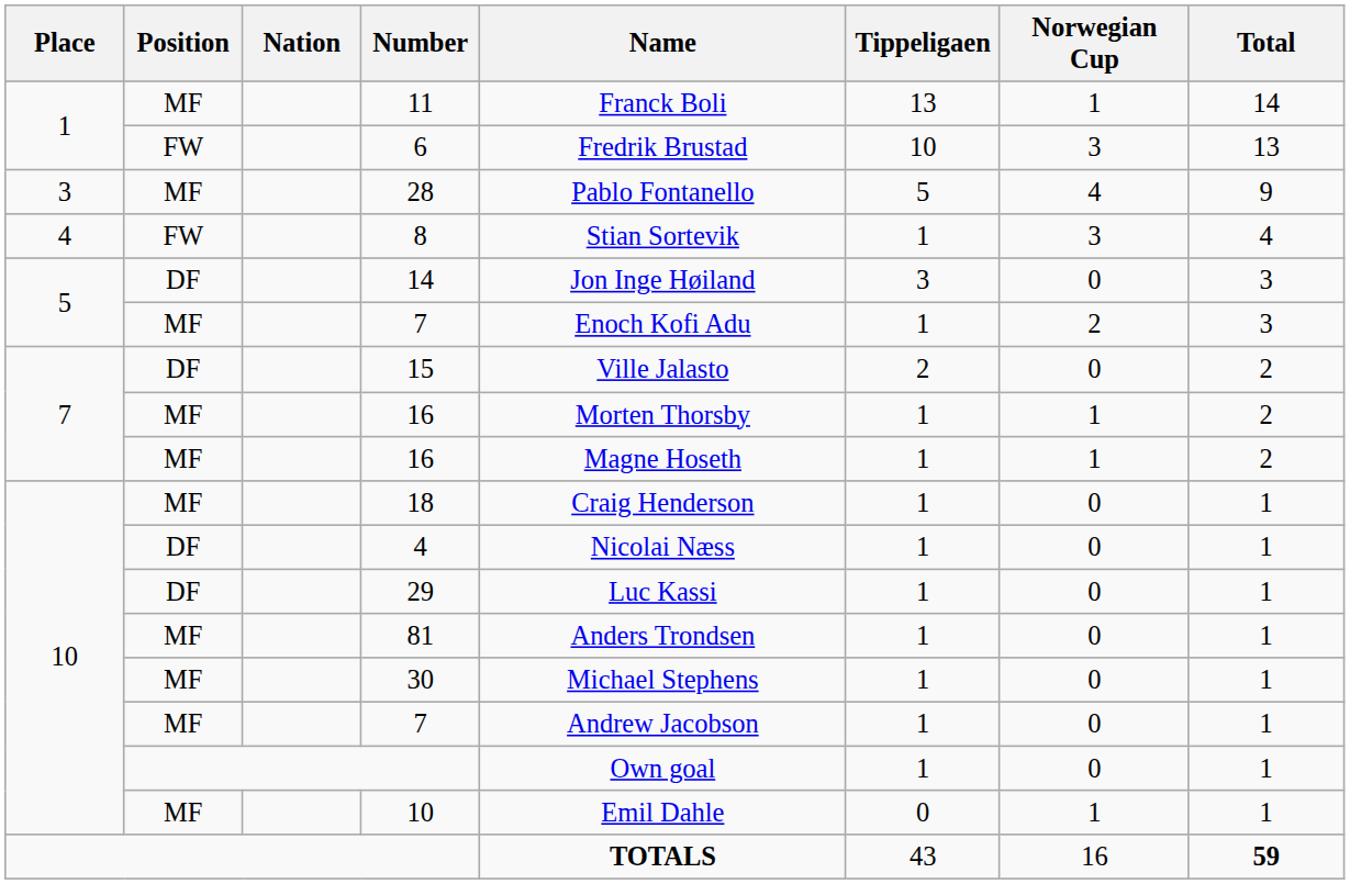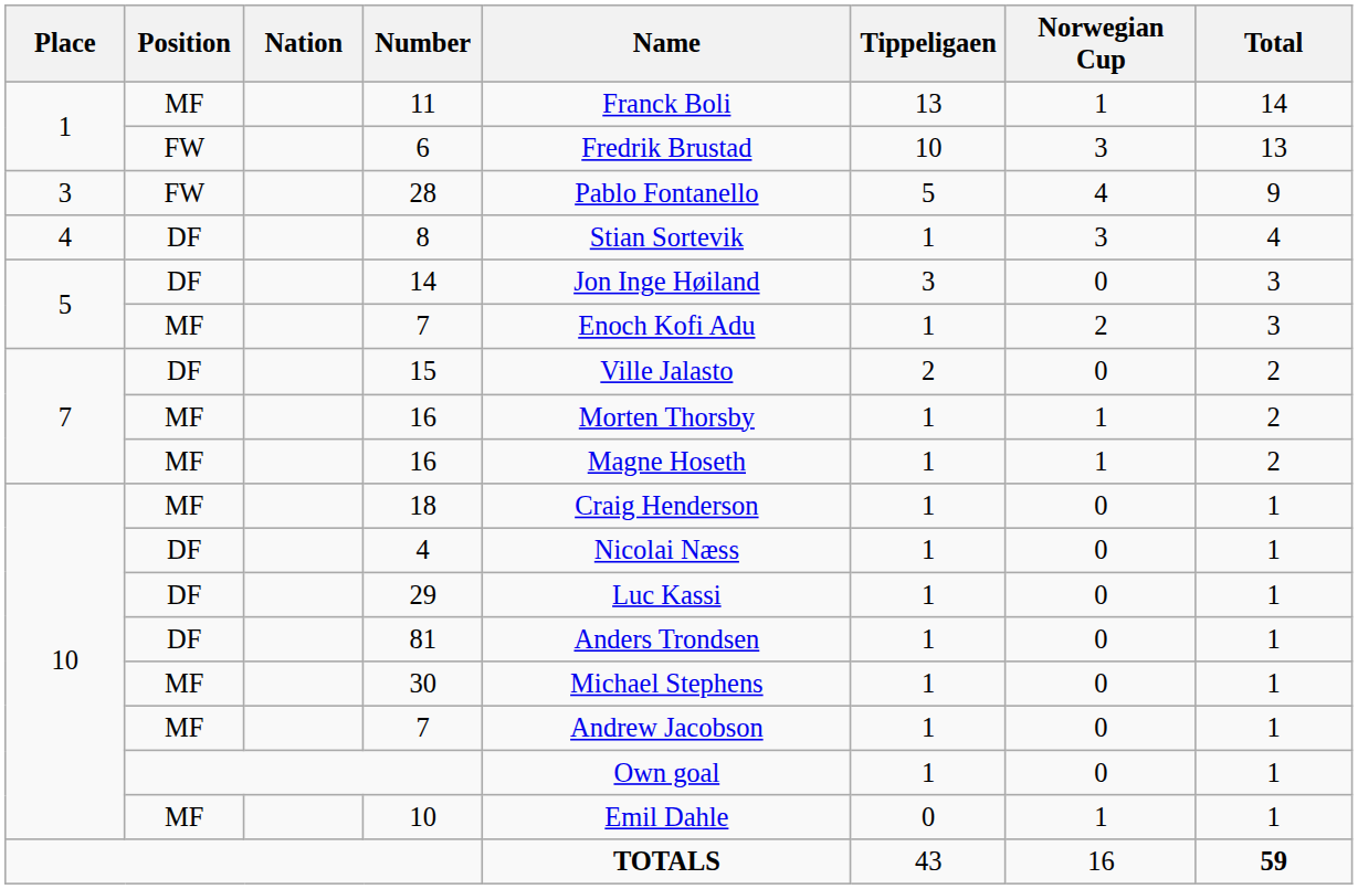28 | Position: MF -> FW
8 | Position: FW -> DF
81 | Position: MF -> DF
